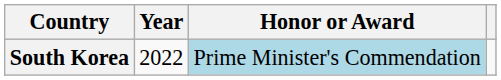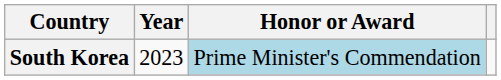South Korea | Year: 2022 -> 2023
